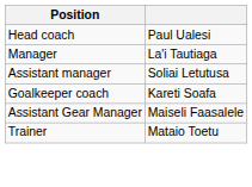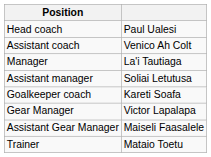+ row: Assistant coach | Venico Ah Colt
+ row: Gear Manager | Victor Lapalapa
